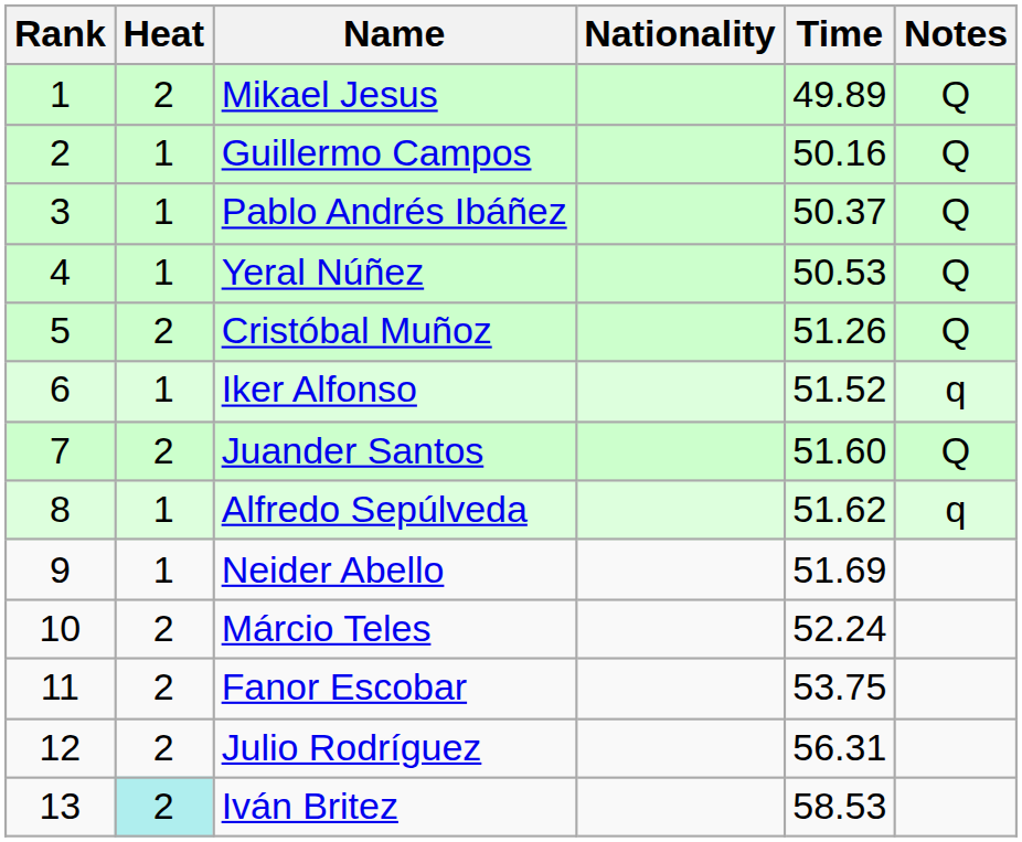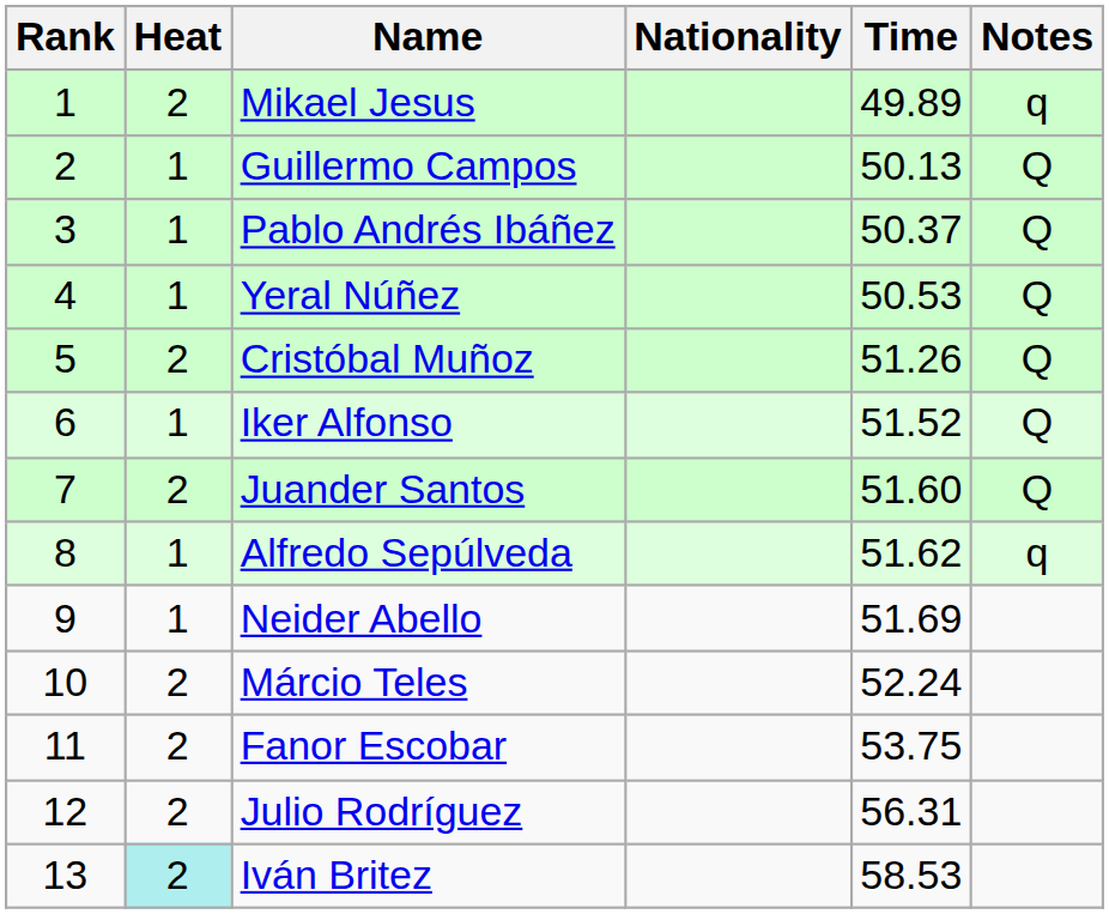Mikael Jesus | Notes: Q -> q
Guillermo Campos | Time: 50.16 -> 50.13
Iker Alfonso | Notes: q -> Q
